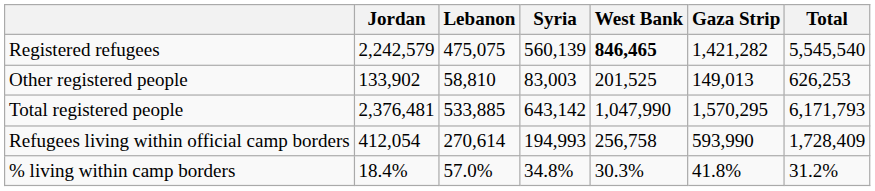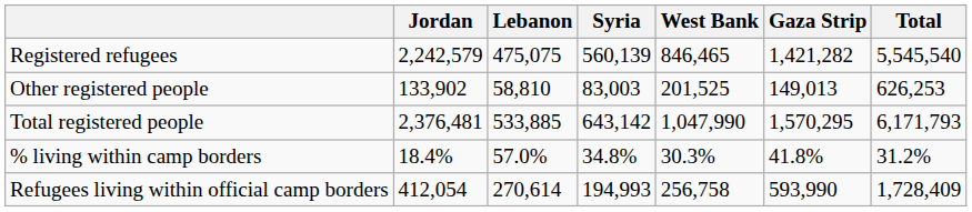Registered refugees | West Bank: bold -> normal
rows swapped: Refugees living within official camp borders <-> % living within camp borders
